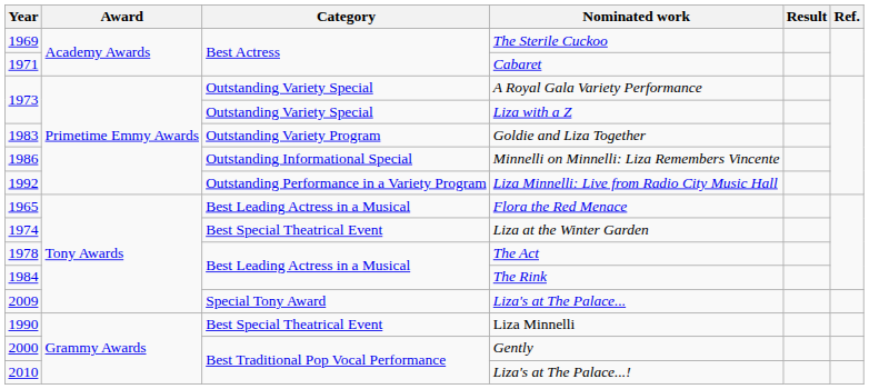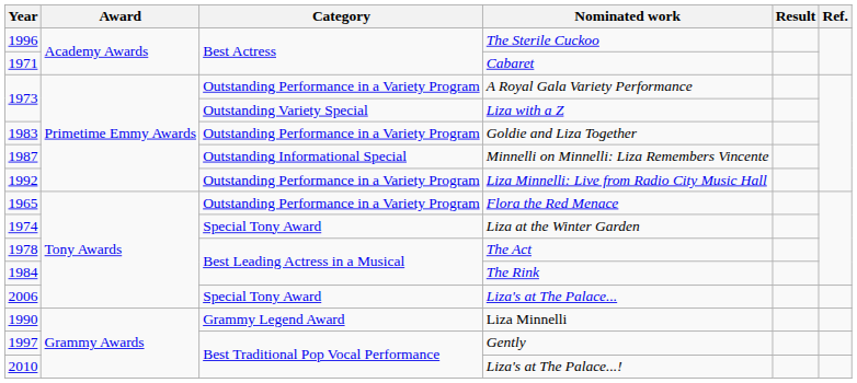The Sterile Cuckoo | Year: 1969 -> 1996
A Royal Gala Variety Performance | Category: Outstanding Variety Special -> Outstanding Performance in a Variety Program
Goldie and Liza Together | Category: Outstanding Variety Program -> Outstanding Performance in a Variety Program
Minnelli on Minnelli: Liza Remembers Vincente | Year: 1986 -> 1987
Flora the Red Menace | Category: Best Leading Actress in a Musical -> Outstanding Performance in a Variety Program
Liza at the Winter Garden | Category: Best Special Theatrical Event -> Special Tony Award
Liza's at The Palace... | Year: 2009 -> 2006
Liza Minnelli | Category: Best Special Theatrical Event -> Grammy Legend Award
Gently | Year: 2000 -> 1997
